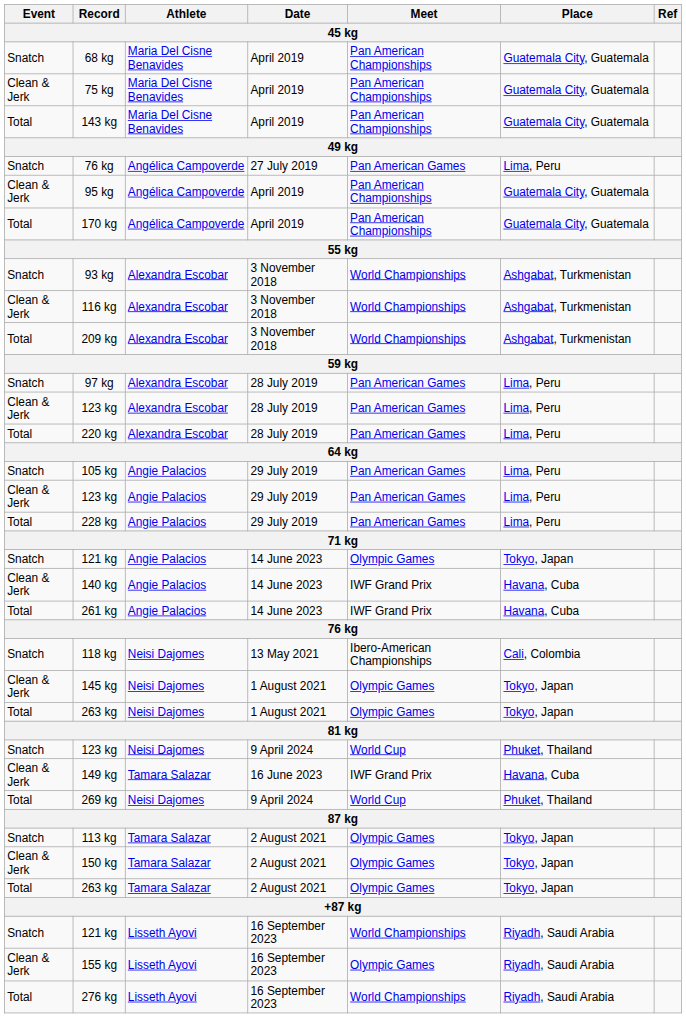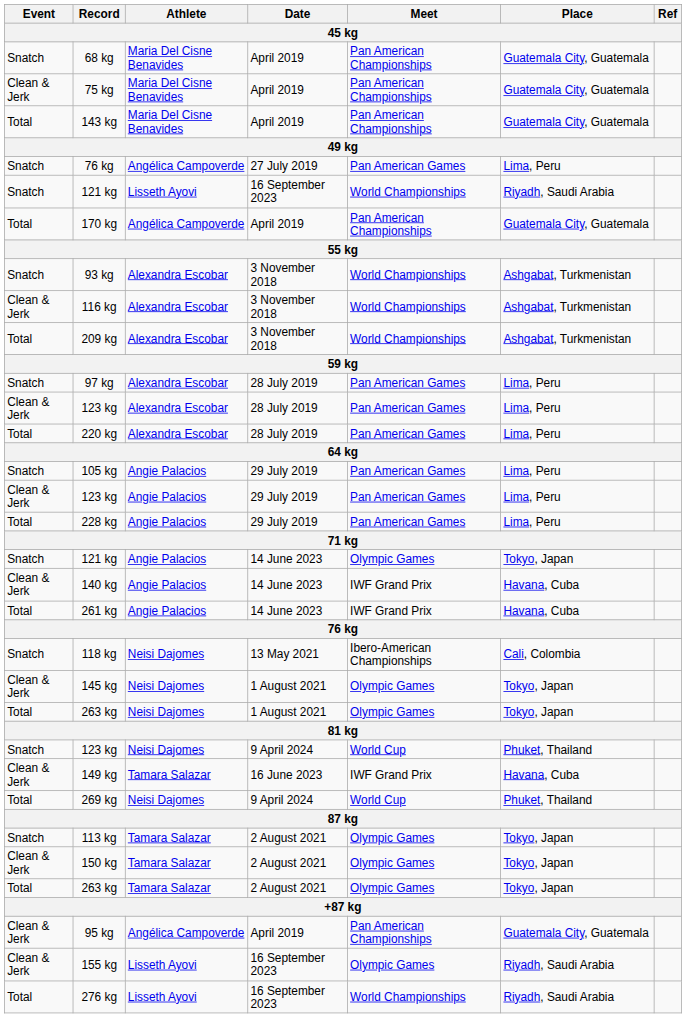rows swapped: 95 kg <-> 121 kg / 16 September 2023
